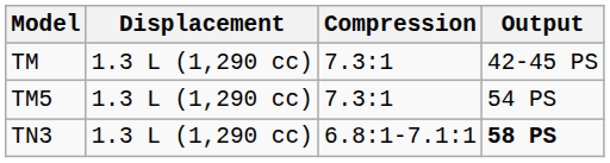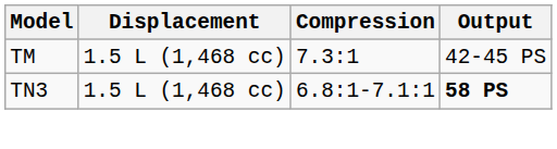TM | Displacement: 1.3 L (1,290 cc) -> 1.5 L (1,468 cc)
- row: TM5 | 1.3 L (1,290 cc) | 7.3:1 | 54 PS
TN3 | Displacement: 1.3 L (1,290 cc) -> 1.5 L (1,468 cc)
